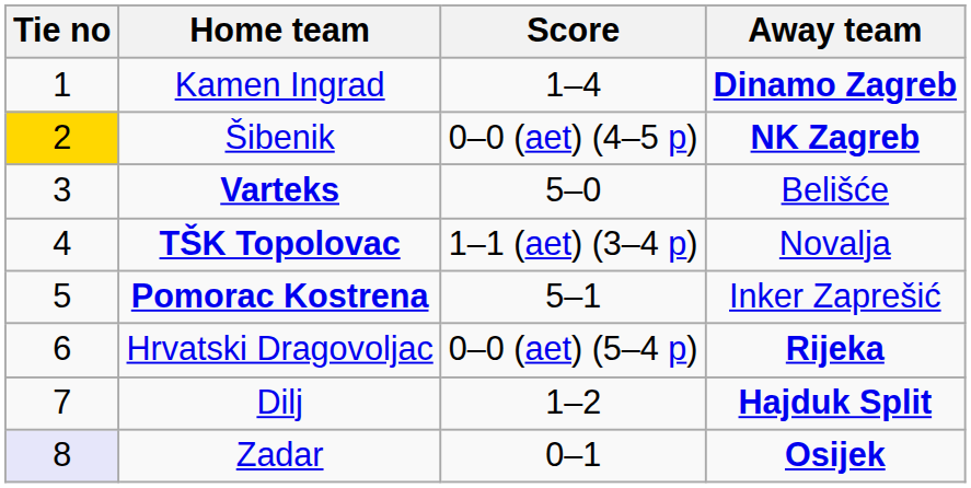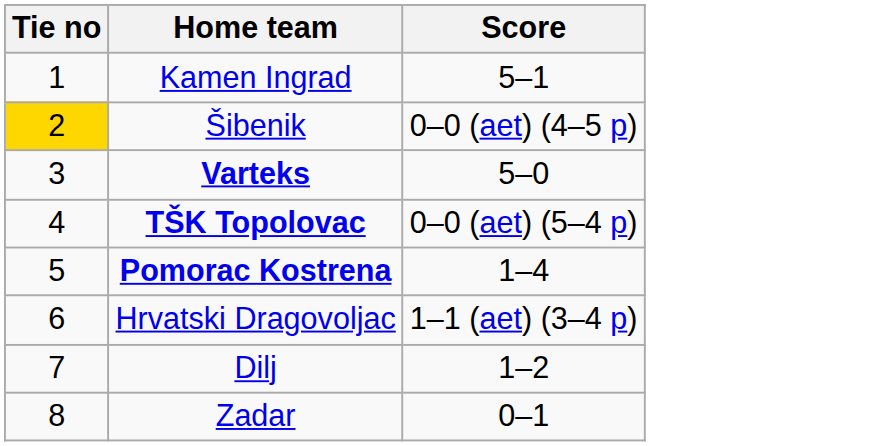- column: Away team | Dinamo Zagreb | NK Zagreb | Belišće | Novalja | Inker Zaprešić | Rijeka | Hajduk Split | Osijek
Kamen Ingrad | Score: 1–4 -> 5–1
TŠK Topolovac | Score: 1–1 (aet) (3–4 p) -> 0–0 (aet) (5–4 p)
Pomorac Kostrena | Score: 5–1 -> 1–4
Hrvatski Dragovoljac | Score: 0–0 (aet) (5–4 p) -> 1–1 (aet) (3–4 p)
Zadar | Tie no: lavender background -> no background
